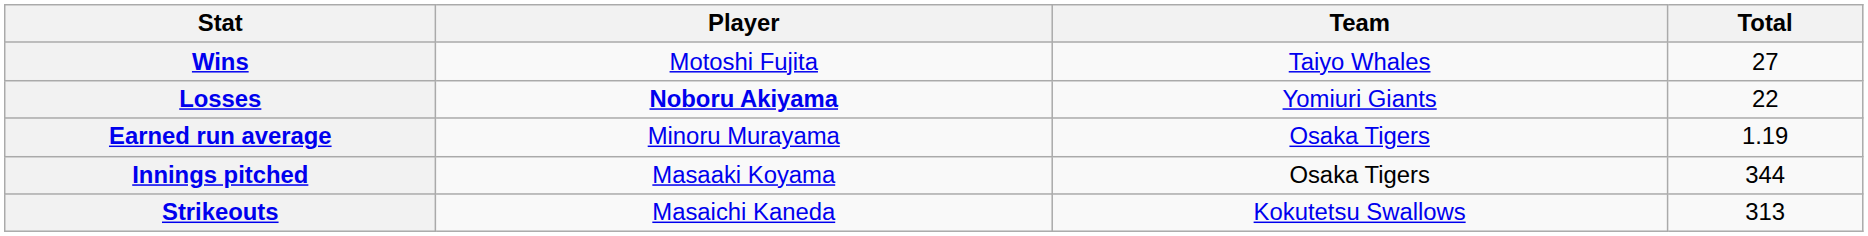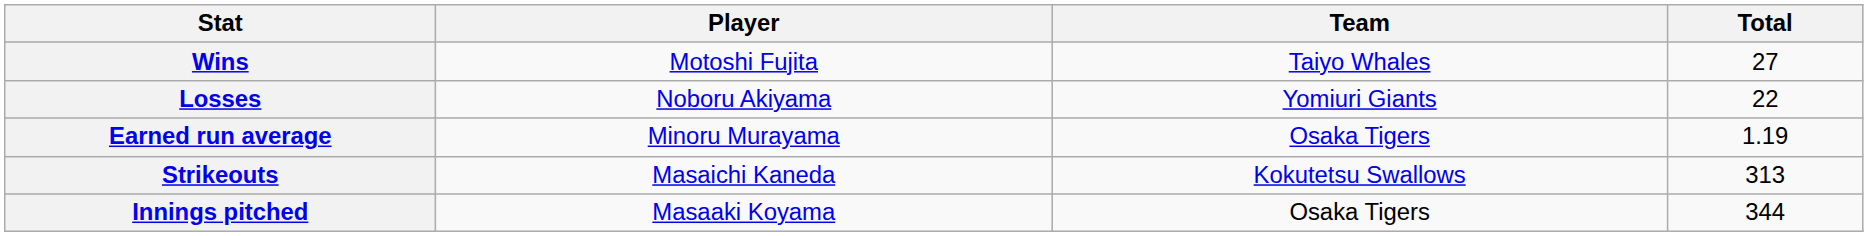Losses | Player: bold -> normal
rows swapped: Strikeouts <-> Innings pitched
